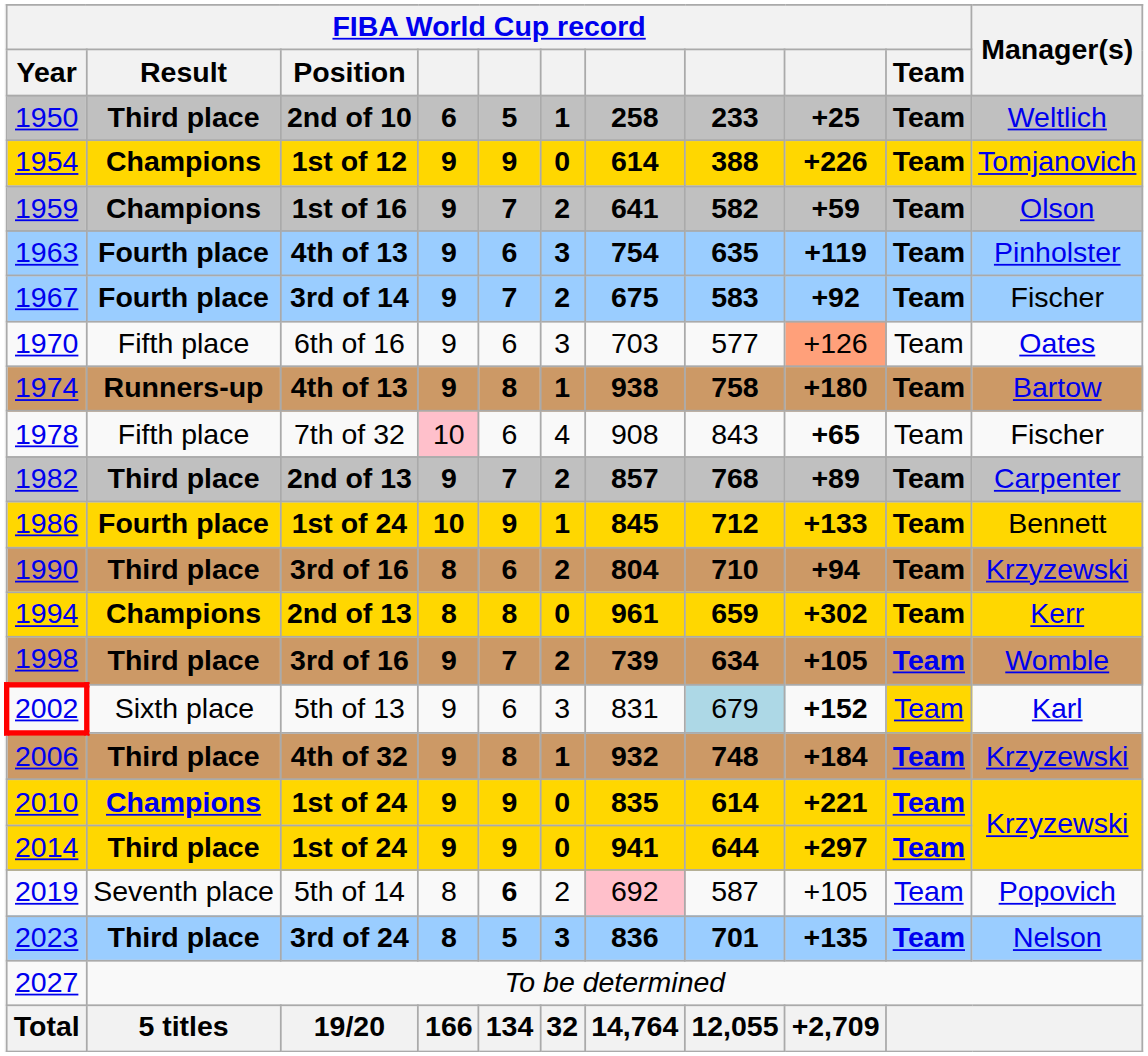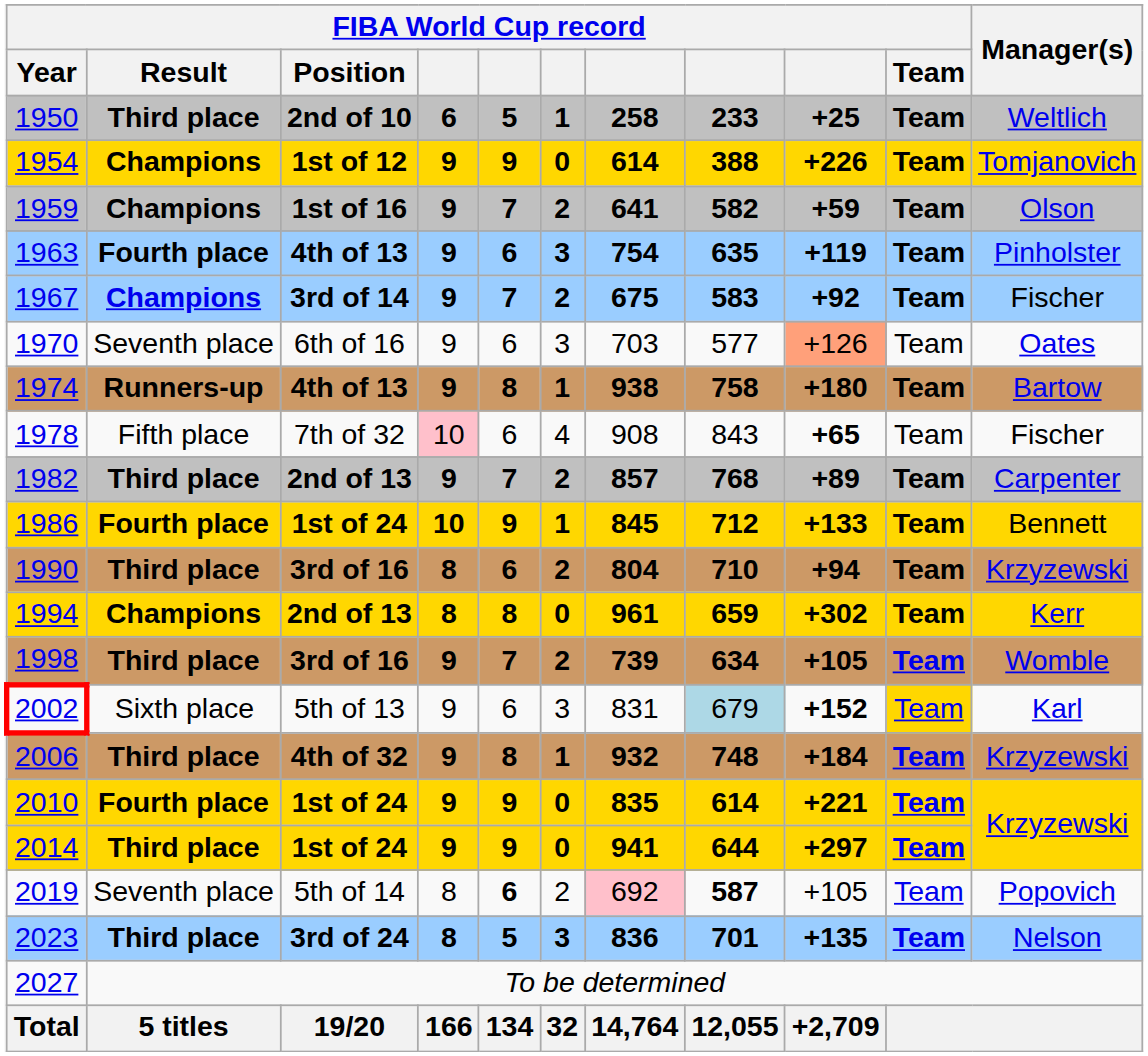1967 | FIBA World Cup record / Result: Fourth place -> Champions
1970 | FIBA World Cup record / Result: Fifth place -> Seventh place
2010 | FIBA World Cup record / Result: Champions -> Fourth place
2019 | column 8: normal -> bold
